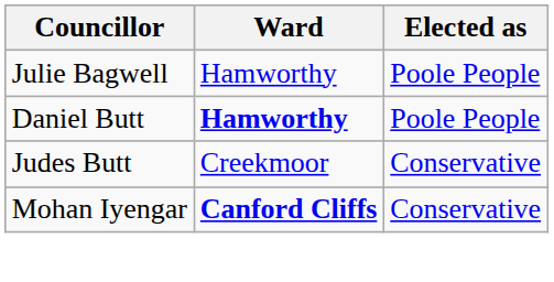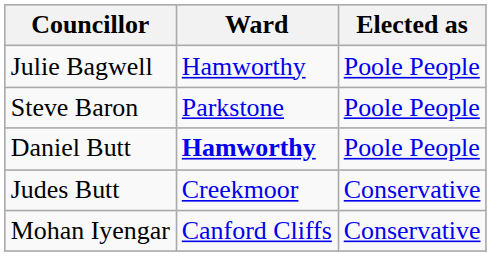+ row: Steve Baron | Parkstone | Poole People
Mohan Iyengar | Ward: bold -> normal
